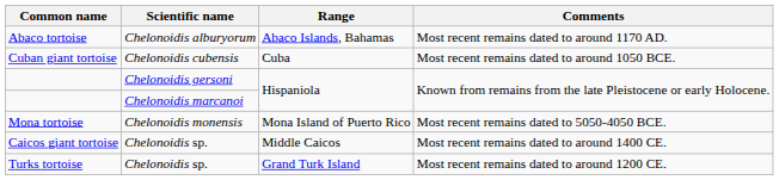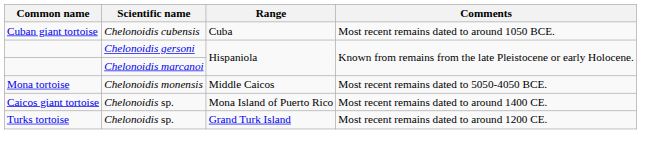- row: Abaco tortoise | Chelonoidis alburyorum | Abaco Islands, Bahamas | Most recent remains dated to around 1170 AD.
Mona tortoise | Range: Mona Island of Puerto Rico -> Middle Caicos
Caicos giant tortoise | Range: Middle Caicos -> Mona Island of Puerto Rico
